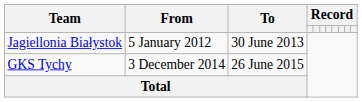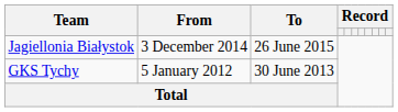Jagiellonia Białystok | From: 5 January 2012 -> 3 December 2014
Jagiellonia Białystok | To: 30 June 2013 -> 26 June 2015
GKS Tychy | From: 3 December 2014 -> 5 January 2012
GKS Tychy | To: 26 June 2015 -> 30 June 2013
